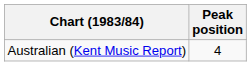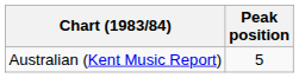Australian (Kent Music Report) | Peak position: 4 -> 5
